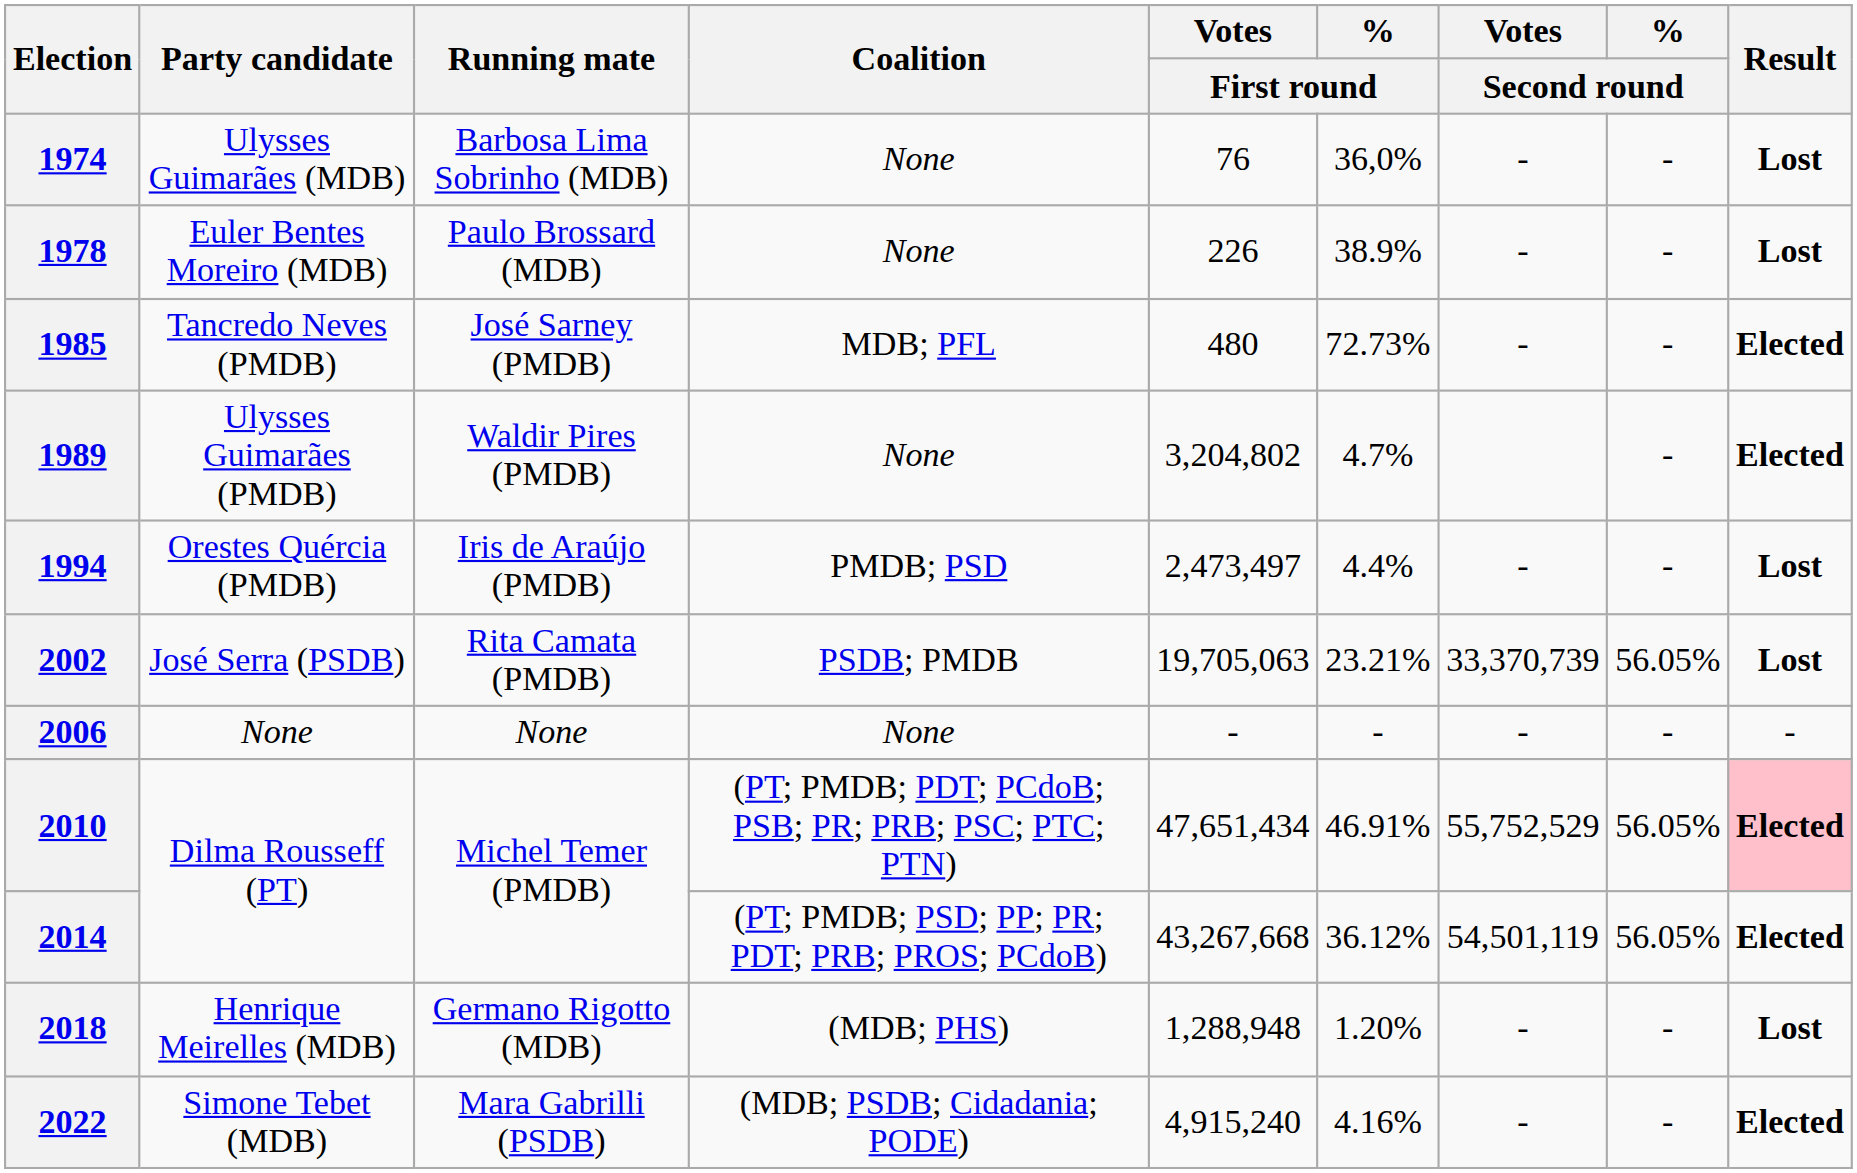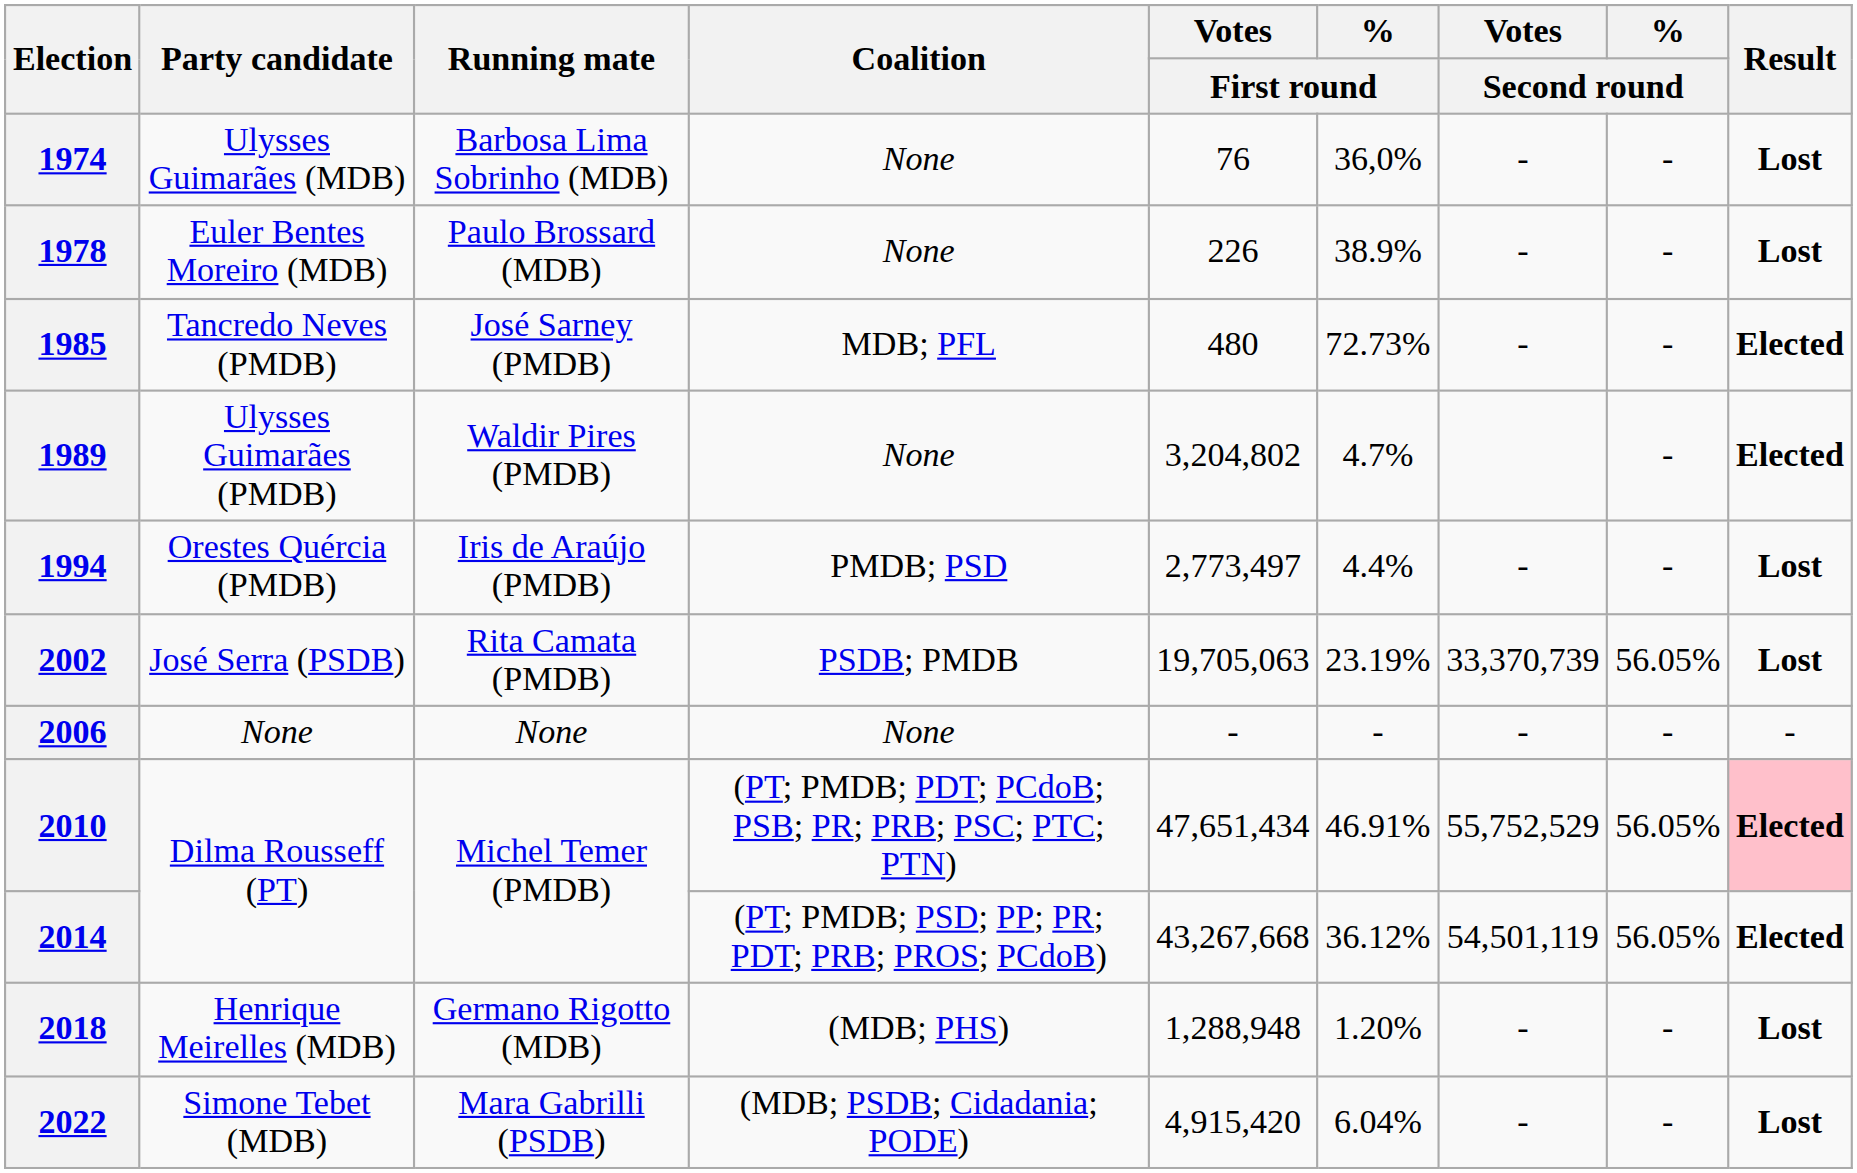1994 | Votes / First round: 2,473,497 -> 2,773,497
2002 | % / First round: 23.21% -> 23.19%
2022 | Votes / First round: 4,915,240 -> 4,915,420
2022 | % / First round: 4.16% -> 6.04%
2022 | Result: Elected -> Lost
